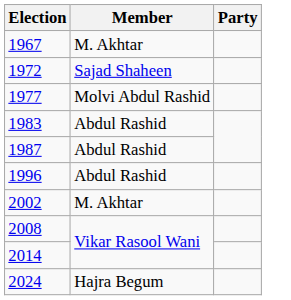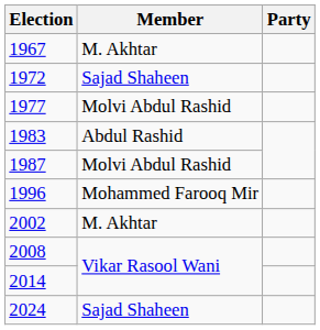1987 | Member: Abdul Rashid -> Molvi Abdul Rashid
1996 | Member: Abdul Rashid -> Mohammed Farooq Mir
2024 | Member: Hajra Begum -> Sajad Shaheen
